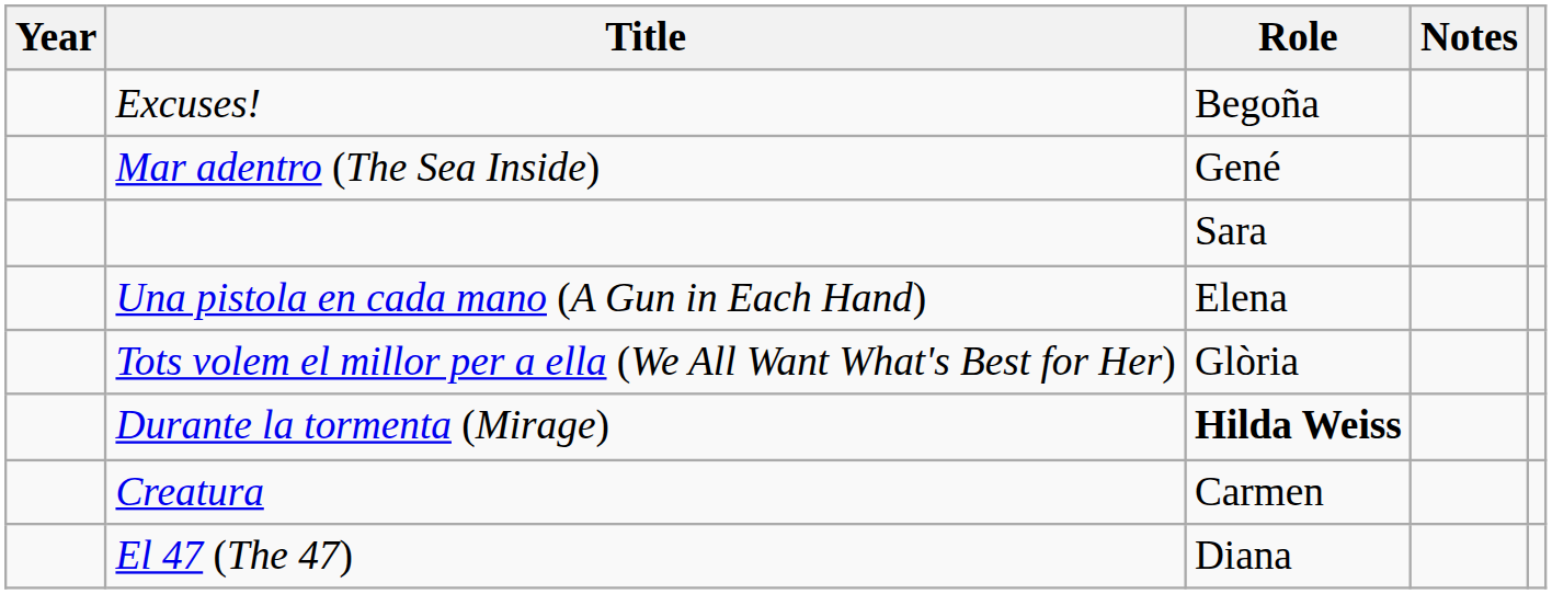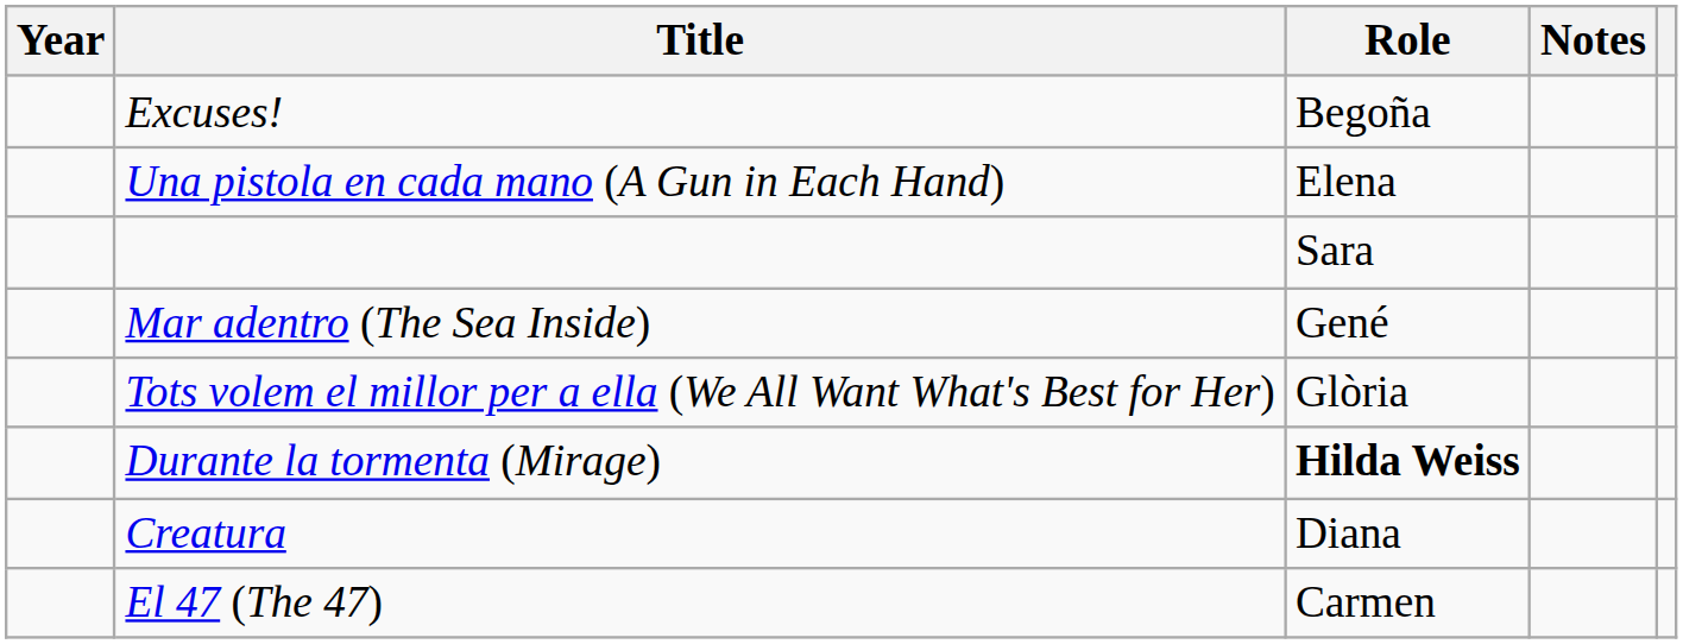rows swapped: Mar adentro (The Sea Inside) <-> Una pistola en cada mano (A Gun in Each Hand)
Creatura | Role: Carmen -> Diana
El 47 (The 47) | Role: Diana -> Carmen
